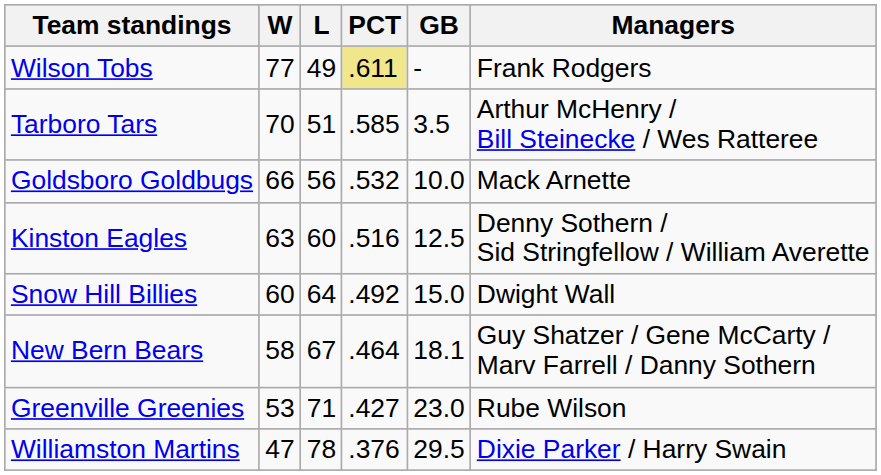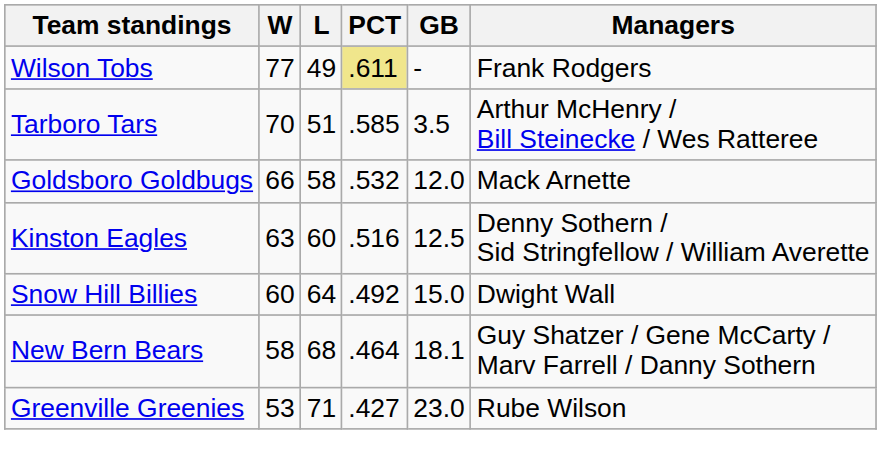Goldsboro Goldbugs | L: 56 -> 58
Goldsboro Goldbugs | GB: 10.0 -> 12.0
New Bern Bears | L: 67 -> 68
- row: Williamston Martins | 47 | 78 | .376 | 29.5 | Dixie Parker / Harry Swain
